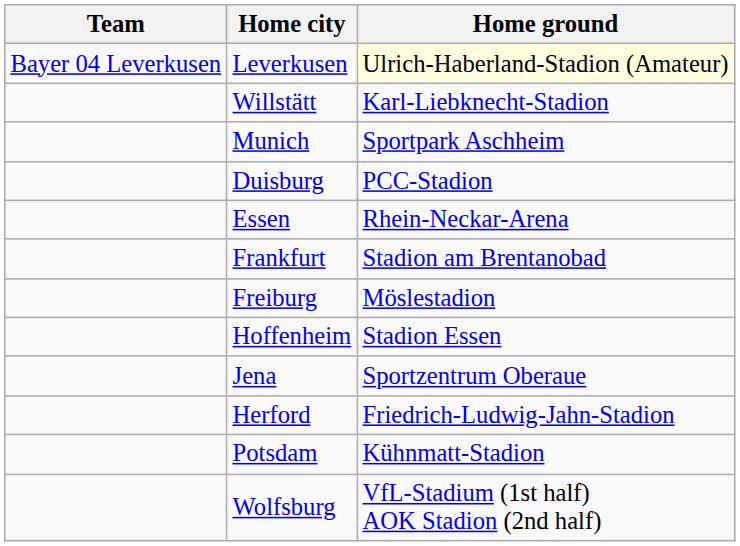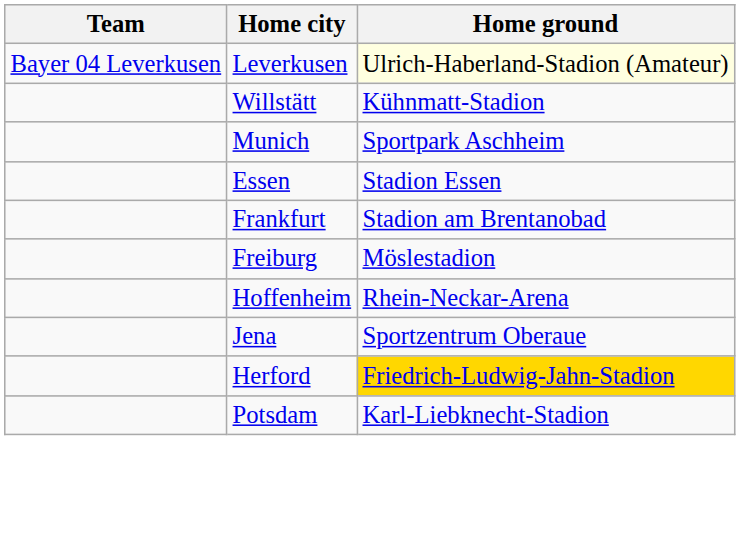Willstätt | Home ground: Karl-Liebknecht-Stadion -> Kühnmatt-Stadion
- row: Duisburg | PCC-Stadion
Essen | Home ground: Rhein-Neckar-Arena -> Stadion Essen
Hoffenheim | Home ground: Stadion Essen -> Rhein-Neckar-Arena
Herford | Home ground: no background -> gold background
Potsdam | Home ground: Kühnmatt-Stadion -> Karl-Liebknecht-Stadion
- row: Wolfsburg | VfL-Stadium (1st half) AOK Stadion (2nd half)
